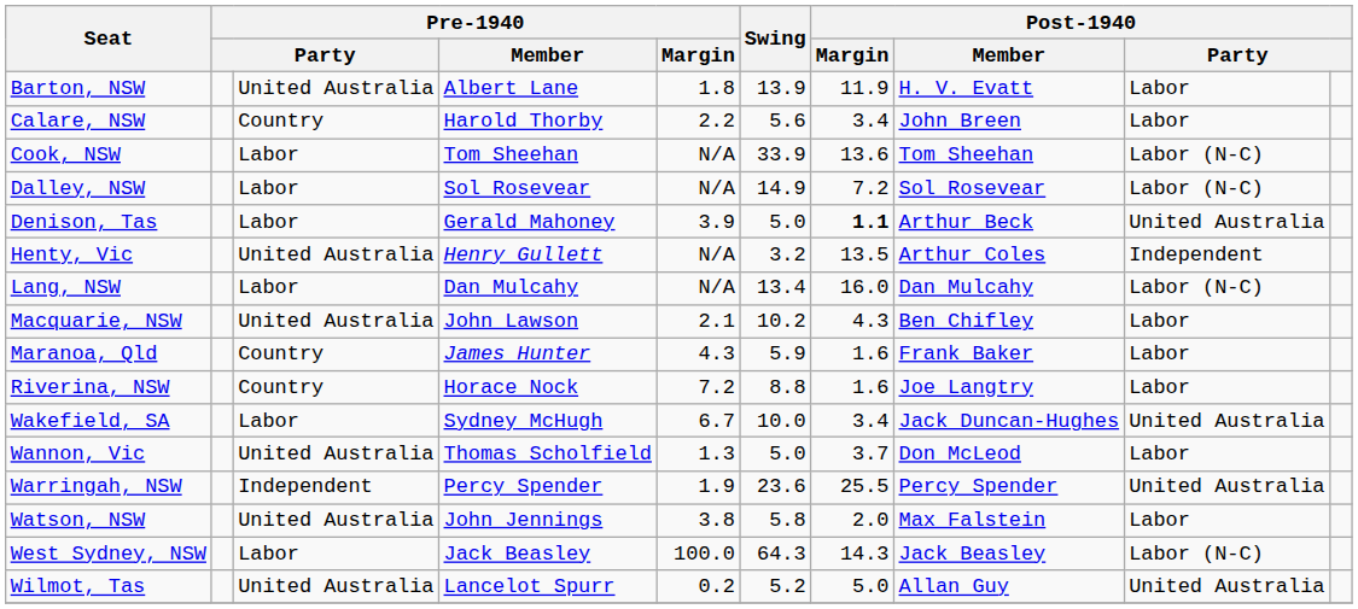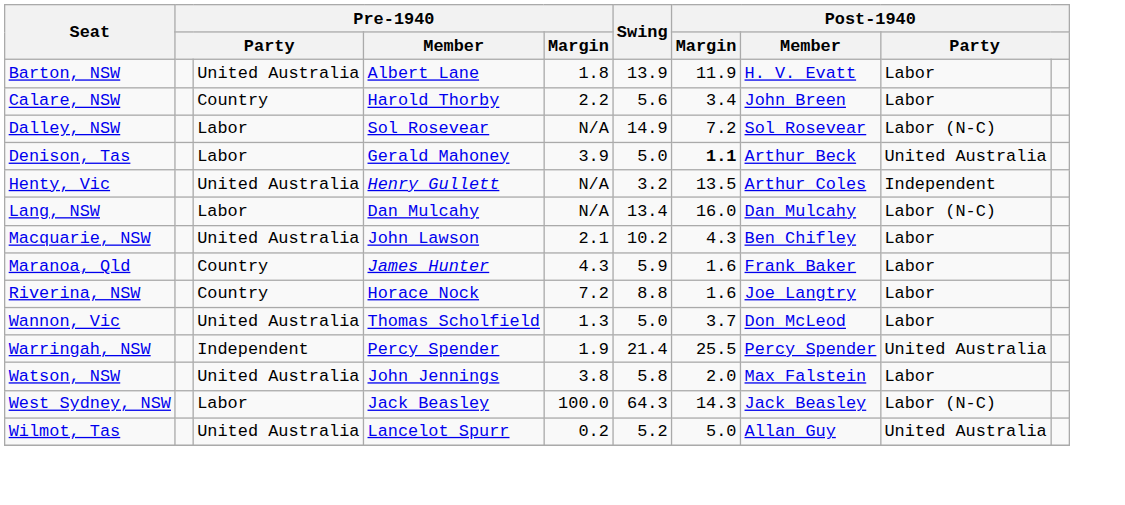- row: Cook, NSW | Labor | Tom Sheehan | N/A | 33.9 | 13.6 | Tom Sheehan | Labor (N-C)
- row: Wakefield, SA | Labor | Sydney McHugh | 6.7 | 10.0 | 3.4 | Jack Duncan-Hughes | United Australia
Warringah, NSW | Swing: 23.6 -> 21.4
